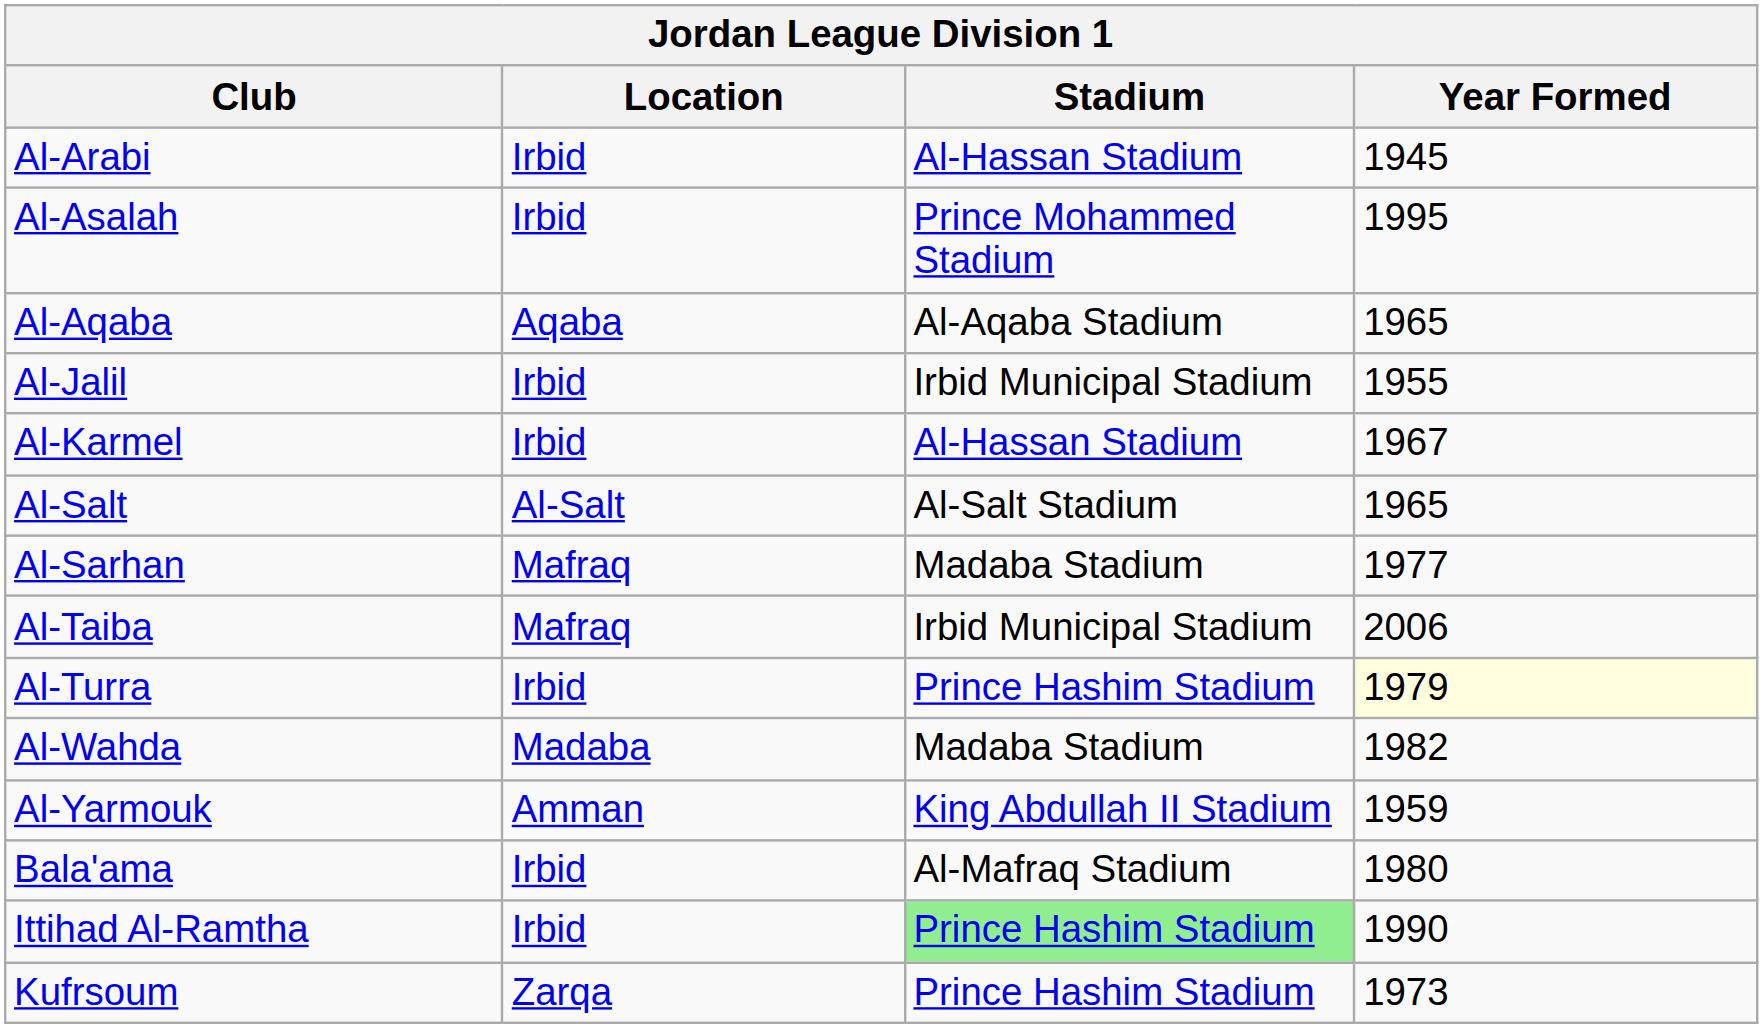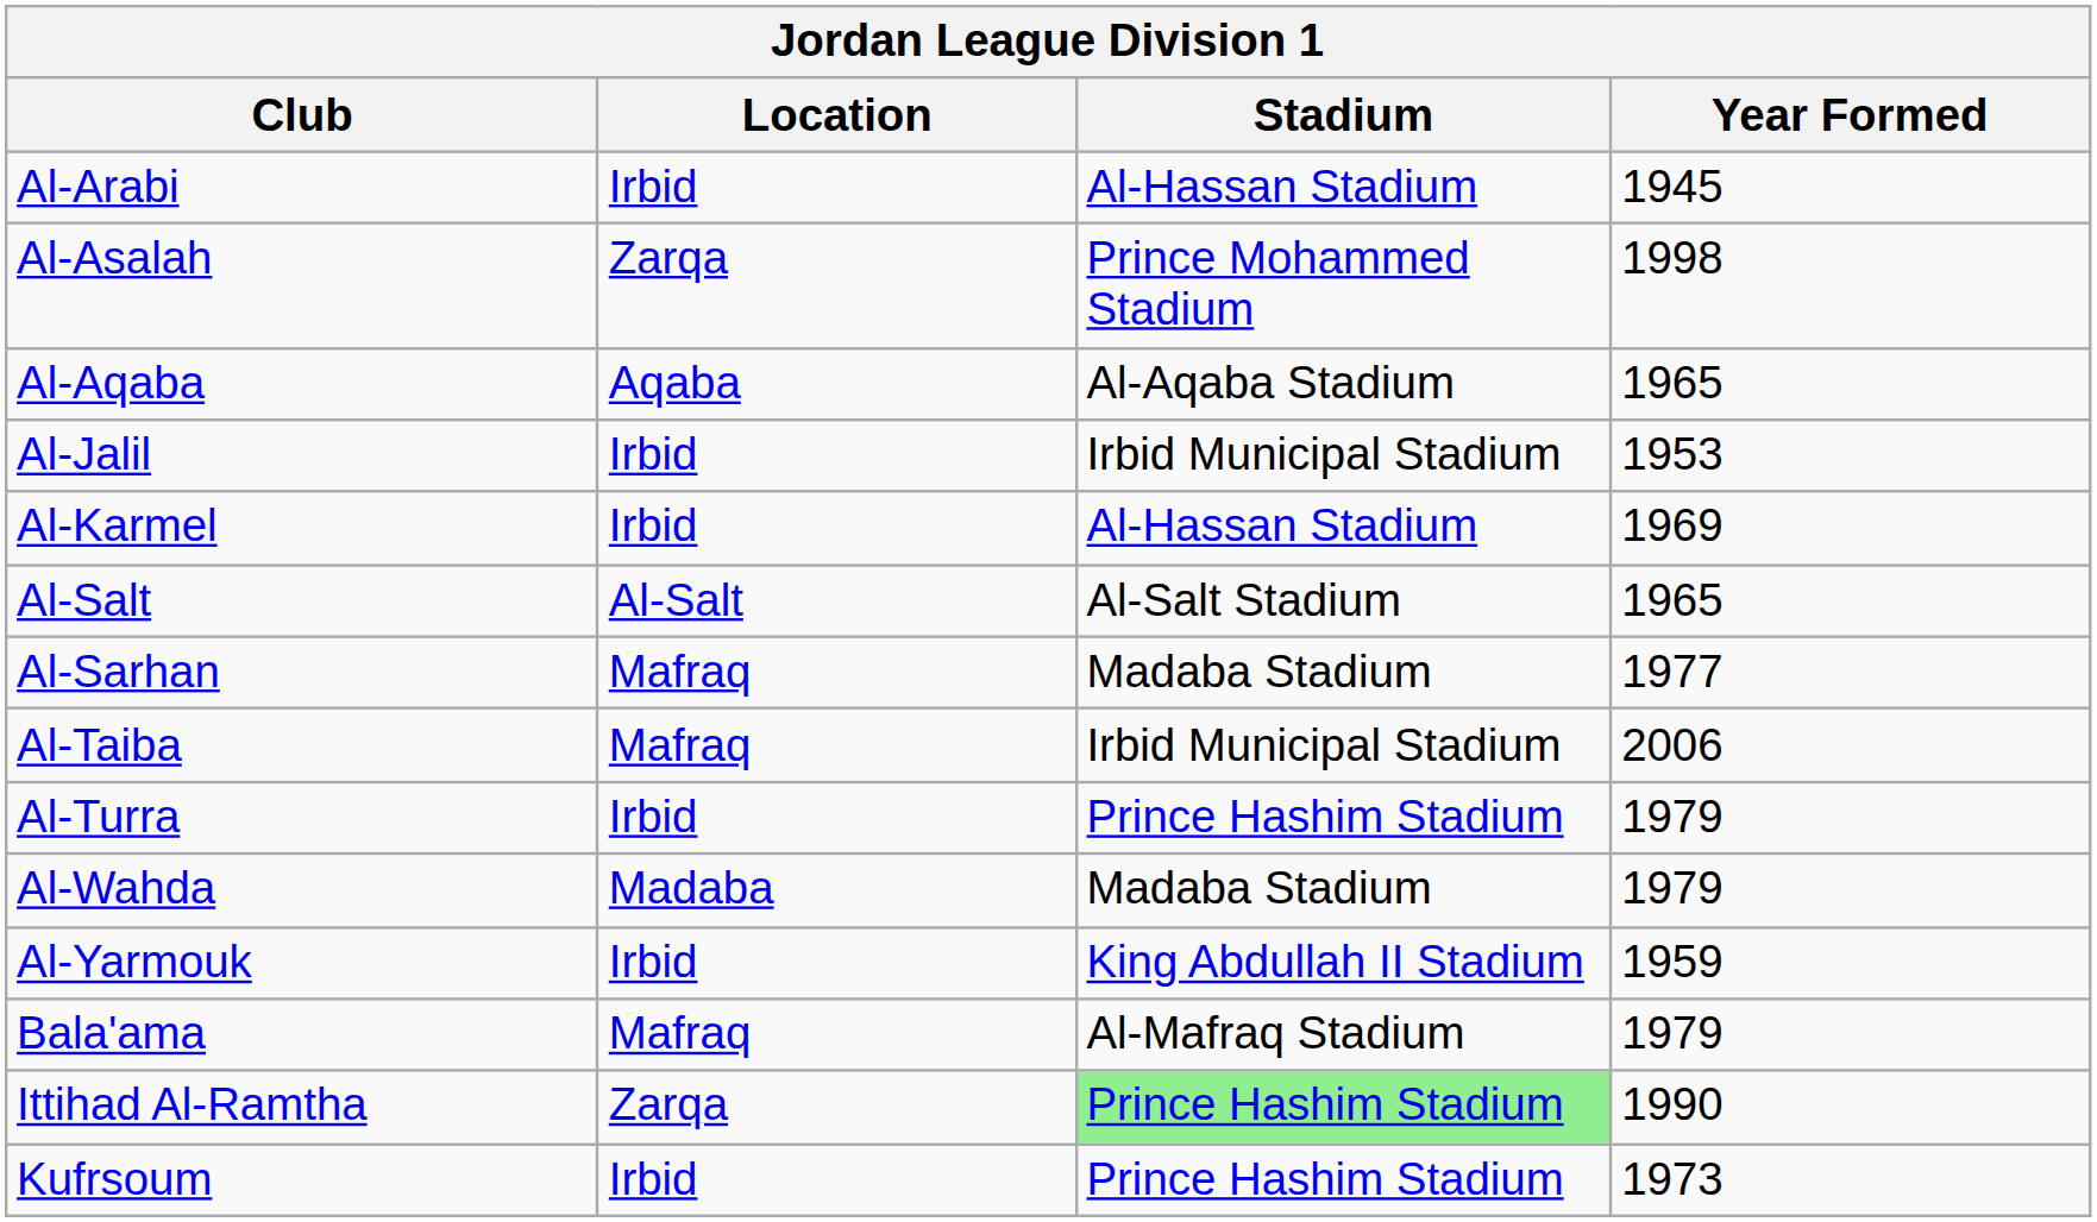Al-Asalah | Location: Irbid -> Zarqa
Al-Asalah | Year Formed: 1995 -> 1998
Al-Jalil | Year Formed: 1955 -> 1953
Al-Karmel | Year Formed: 1967 -> 1969
Al-Turra | Year Formed: lightyellow background -> no background
Al-Wahda | Year Formed: 1982 -> 1979
Al-Yarmouk | Location: Amman -> Irbid
Bala'ama | Location: Irbid -> Mafraq
Bala'ama | Year Formed: 1980 -> 1979
Ittihad Al-Ramtha | Location: Irbid -> Zarqa
Kufrsoum | Location: Zarqa -> Irbid
